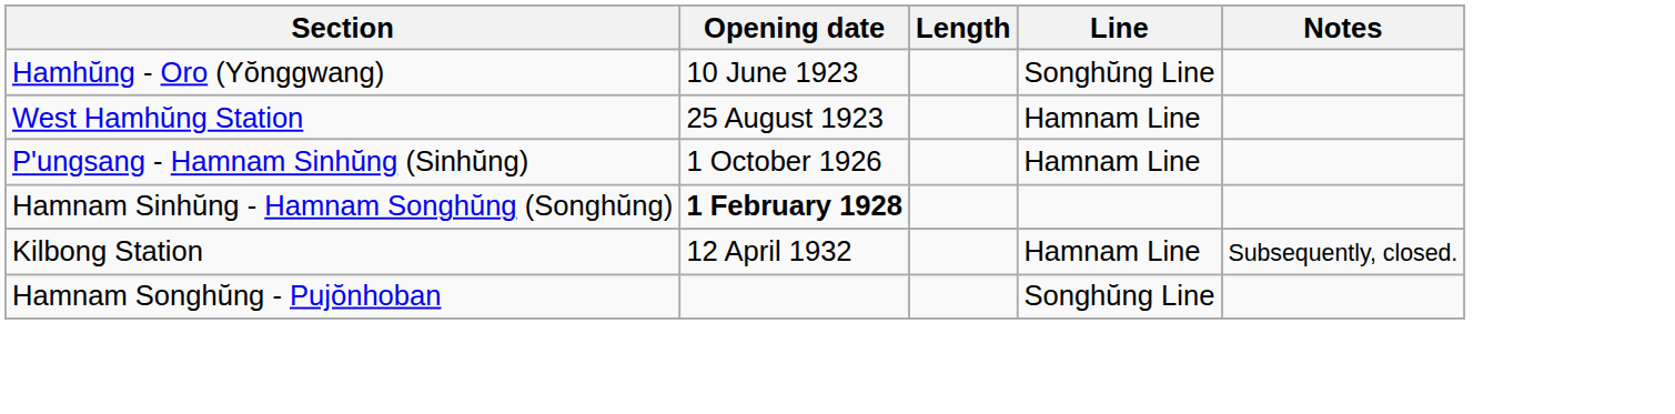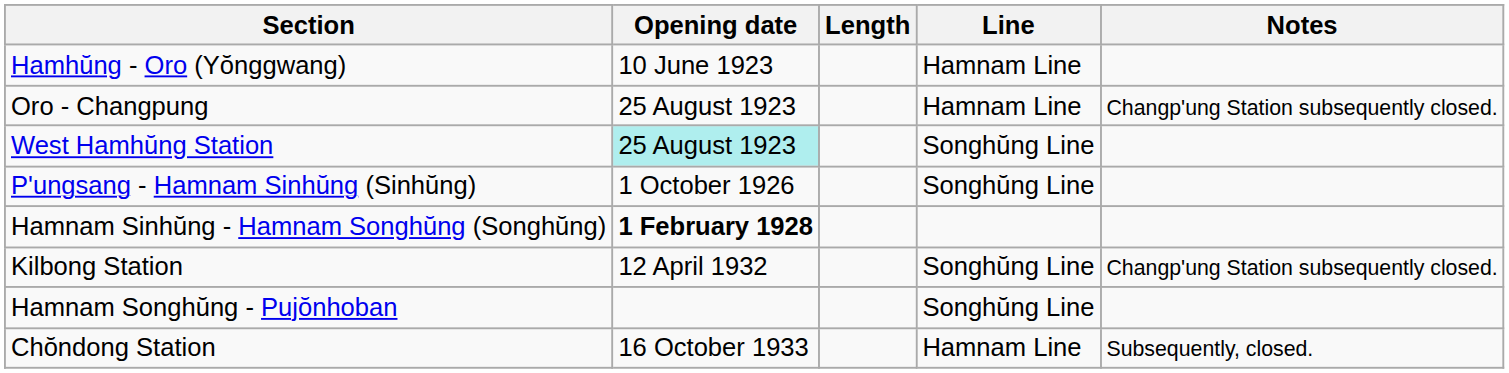Hamhŭng - Oro (Yŏnggwang) | Line: Songhŭng Line -> Hamnam Line
+ row: Oro - Changpung | 25 August 1923 | Hamnam Line | Changp'ung Station subsequently closed.
West Hamhŭng Station | Opening date: no background -> paleturquoise background
West Hamhŭng Station | Line: Hamnam Line -> Songhŭng Line
P'ungsang - Hamnam Sinhŭng (Sinhŭng) | Line: Hamnam Line -> Songhŭng Line
Kilbong Station | Line: Hamnam Line -> Songhŭng Line
Kilbong Station | Notes: Subsequently, closed. -> Changp'ung Station subsequently closed.
+ row: Chŏndong Station | 16 October 1933 | Hamnam Line | Subsequently, closed.
